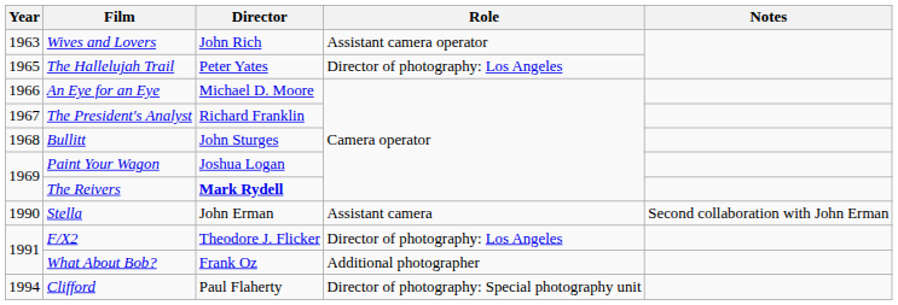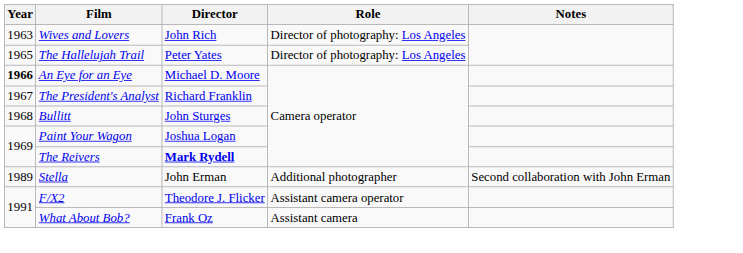Wives and Lovers | Role: Assistant camera operator -> Director of photography: Los Angeles
An Eye for an Eye | Year: normal -> bold
Stella | Year: 1990 -> 1989
Stella | Role: Assistant camera -> Additional photographer
F/X2 | Role: Director of photography: Los Angeles -> Assistant camera operator
What About Bob? | Role: Additional photographer -> Assistant camera
- row: 1994 | Clifford | Paul Flaherty | Director of photography: Special photography unit
